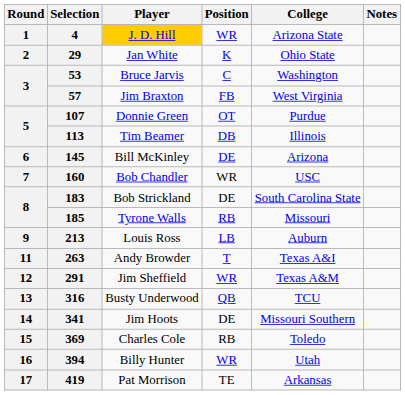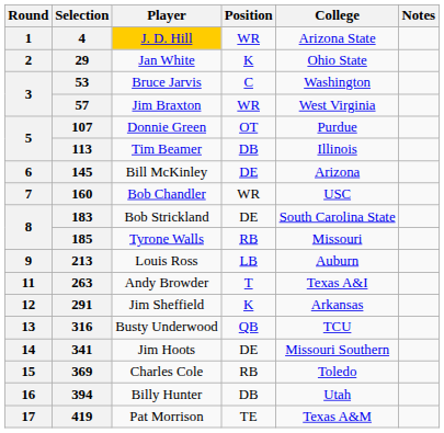57 | Position: FB -> WR
291 | Position: WR -> K
291 | College: Texas A&M -> Arkansas
394 | Position: WR -> DB
419 | College: Arkansas -> Texas A&M
